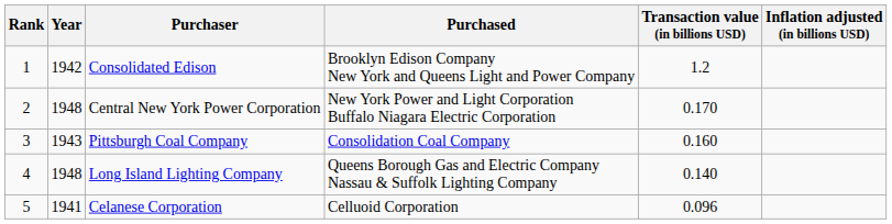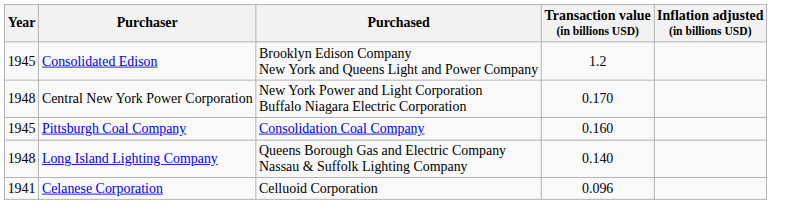- column: Rank | 1 | 2 | 3 | 4 | 5
Consolidated Edison | Year: 1942 -> 1945
Pittsburgh Coal Company | Year: 1943 -> 1945
